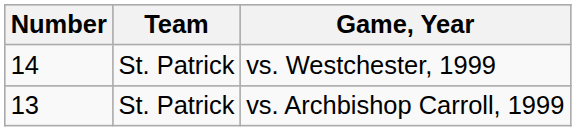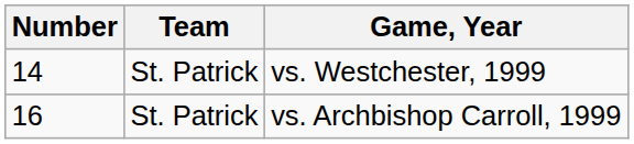vs. Archbishop Carroll, 1999 | Number: 13 -> 16
